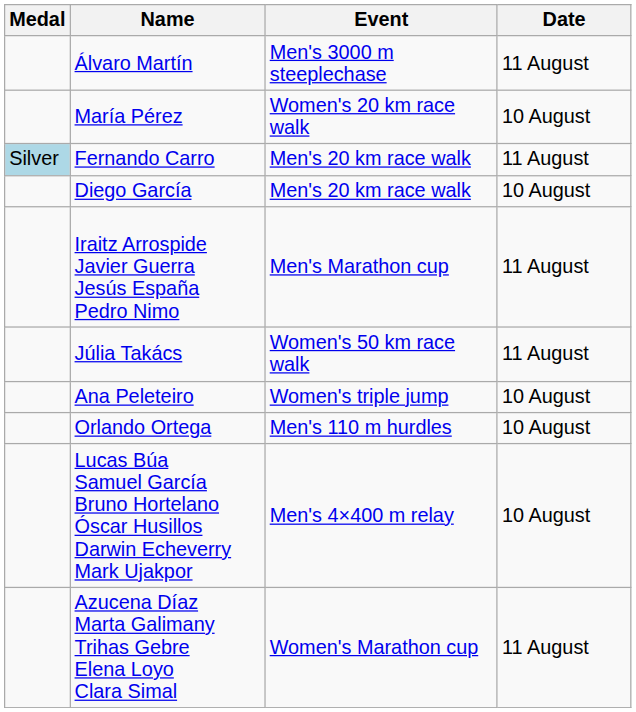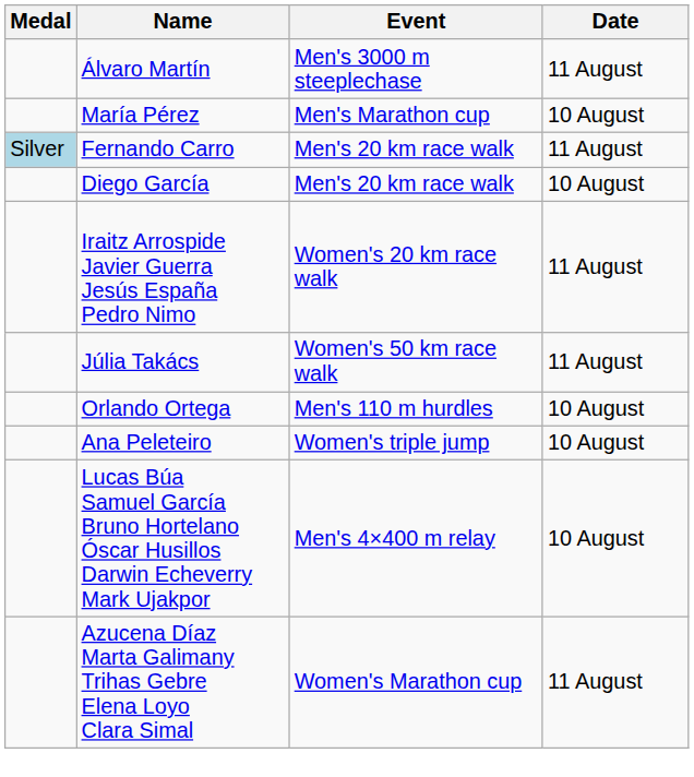María Pérez | Event: Women's 20 km race walk -> Men's Marathon cup
Iraitz Arrospide Javier Guerra Jesús España Pedro Nimo | Event: Men's Marathon cup -> Women's 20 km race walk
rows swapped: Ana Peleteiro <-> Orlando Ortega
